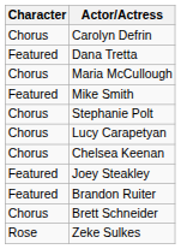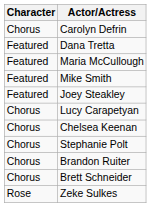Maria McCullough | Character: Chorus -> Featured
rows swapped: Joey Steakley <-> Stephanie Polt
Brandon Ruiter | Character: Featured -> Chorus
